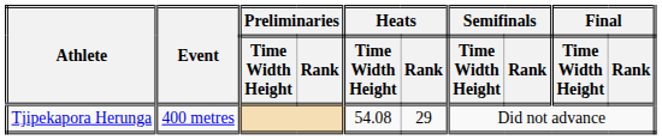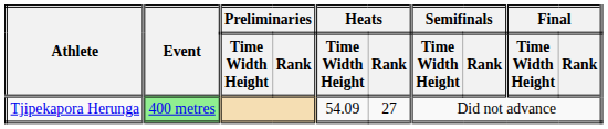Tjipekapora Herunga | Event: no background -> lightgreen background
Tjipekapora Herunga | Heats / Time Width Height: 54.08 -> 54.09
Tjipekapora Herunga | Heats / Rank: 29 -> 27
